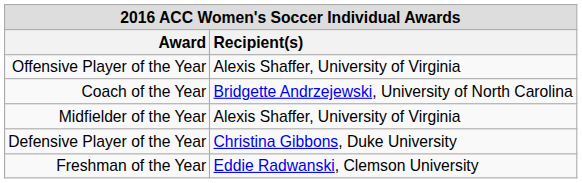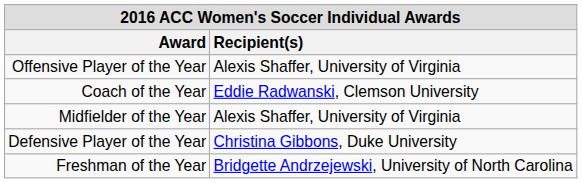Coach of the Year | Recipient(s): Bridgette Andrzejewski, University of North Carolina -> Eddie Radwanski, Clemson University
Freshman of the Year | Recipient(s): Eddie Radwanski, Clemson University -> Bridgette Andrzejewski, University of North Carolina
